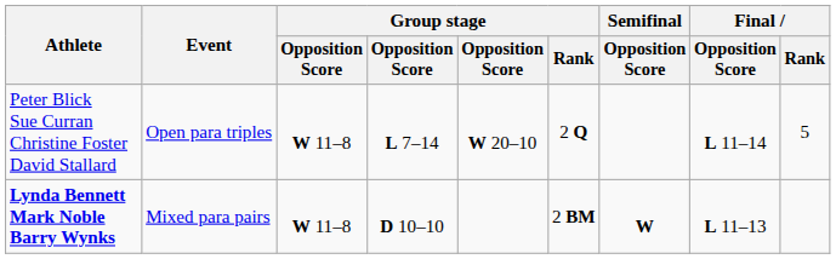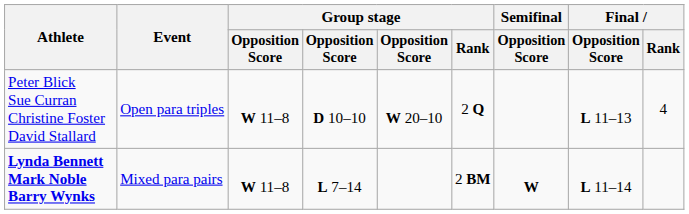Peter Blick Sue Curran Christine Foster David Stallard | column 4: L 7–14 -> D 10–10
Peter Blick Sue Curran Christine Foster David Stallard | Final / Opposition Score: L 11–14 -> L 11–13
Peter Blick Sue Curran Christine Foster David Stallard | Final / Rank: 5 -> 4
Lynda Bennett Mark Noble Barry Wynks | column 4: D 10–10 -> L 7–14
Lynda Bennett Mark Noble Barry Wynks | Final / Opposition Score: L 11–13 -> L 11–14
